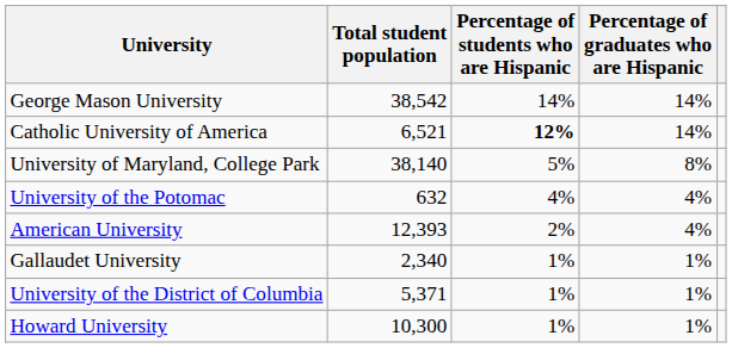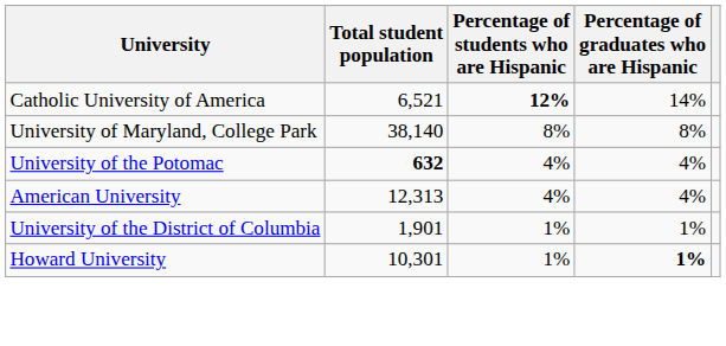- row: George Mason University | 38,542 | 14% | 14%
University of Maryland, College Park | Percentage of students who are Hispanic: 5% -> 8%
University of the Potomac | Total student population: normal -> bold
American University | Total student population: 12,393 -> 12,313
American University | Percentage of students who are Hispanic: 2% -> 4%
- row: Gallaudet University | 2,340 | 1% | 1%
University of the District of Columbia | Total student population: 5,371 -> 1,901
Howard University | Total student population: 10,300 -> 10,301
Howard University | Percentage of graduates who are Hispanic: normal -> bold
